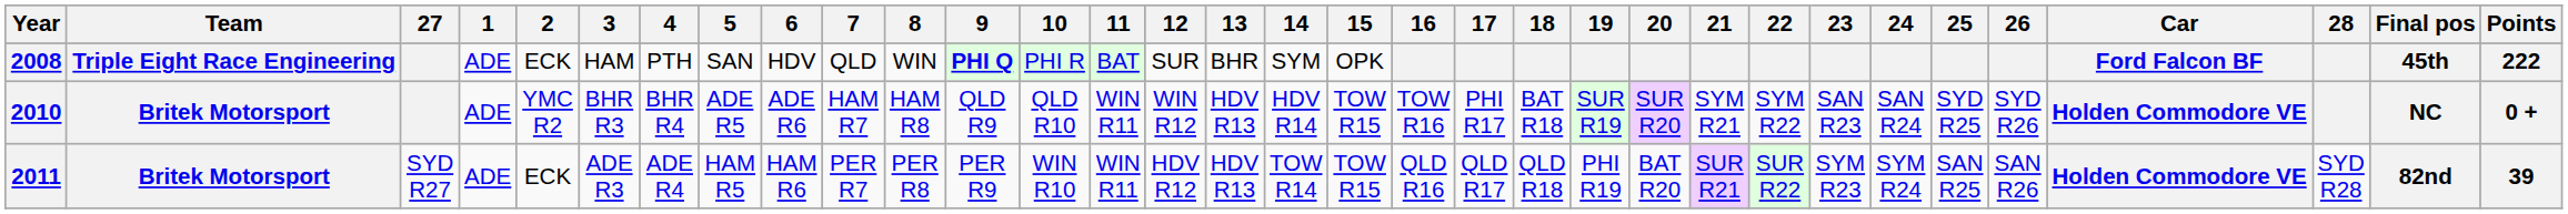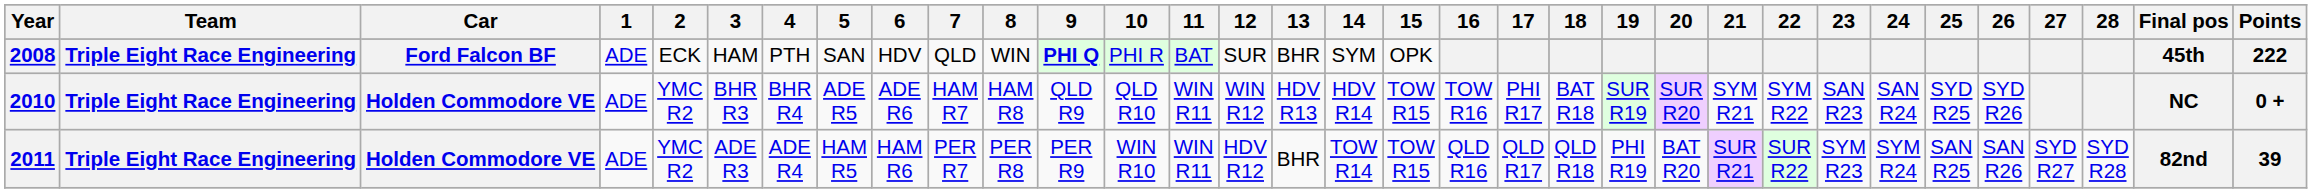columns swapped: Car <-> 27
2010 | Team: Britek Motorsport -> Triple Eight Race Engineering
2011 | Team: Britek Motorsport -> Triple Eight Race Engineering
2011 | 2: ECK -> YMC R2
2011 | 13: HDV R13 -> BHR
